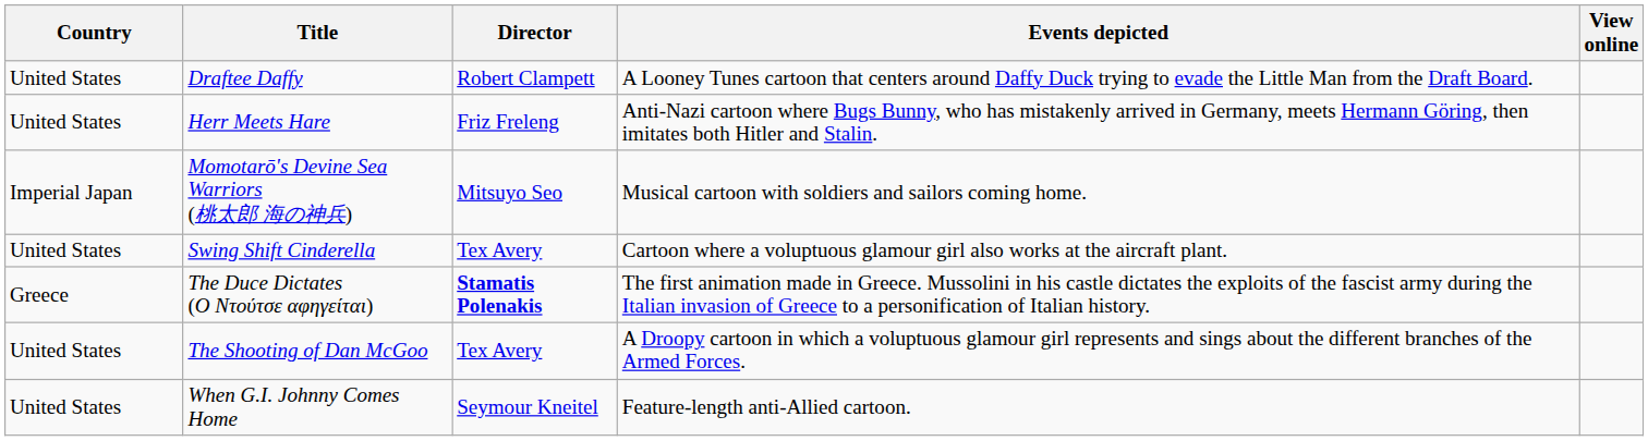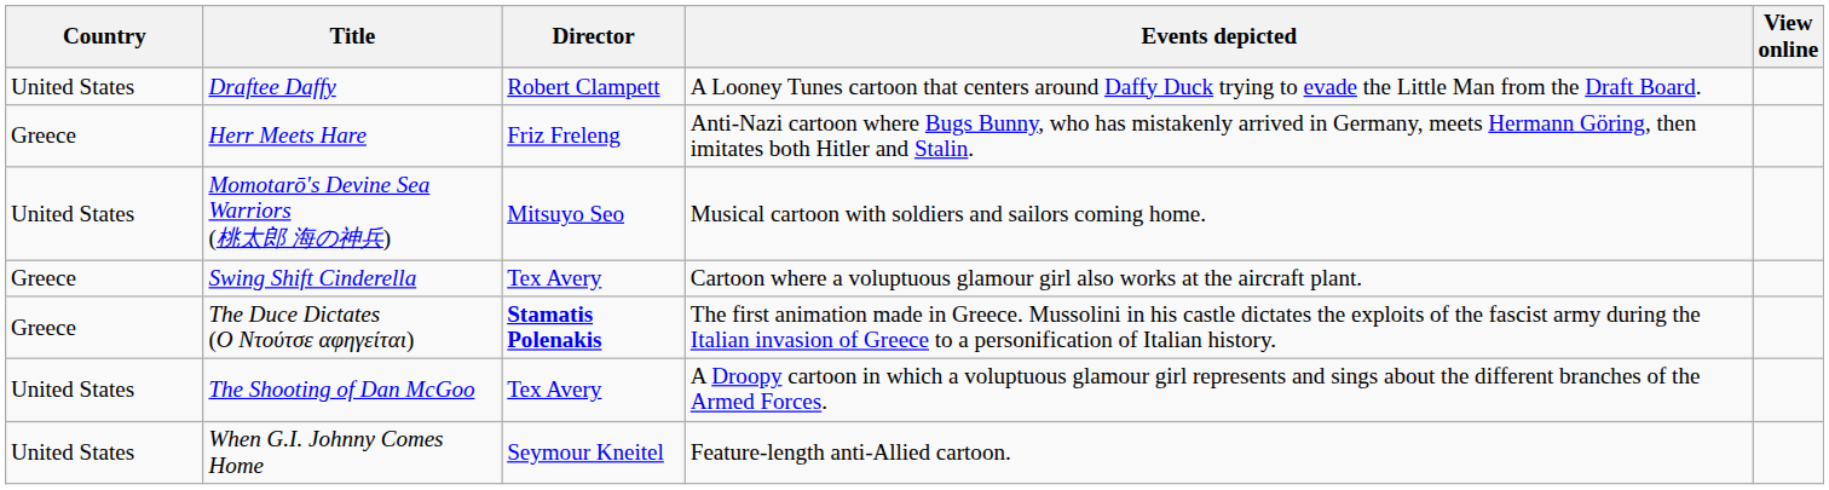Herr Meets Hare | Country: United States -> Greece
Momotarō's Devine Sea Warriors (桃太郎 海の神兵) | Country: Imperial Japan -> United States
Swing Shift Cinderella | Country: United States -> Greece
